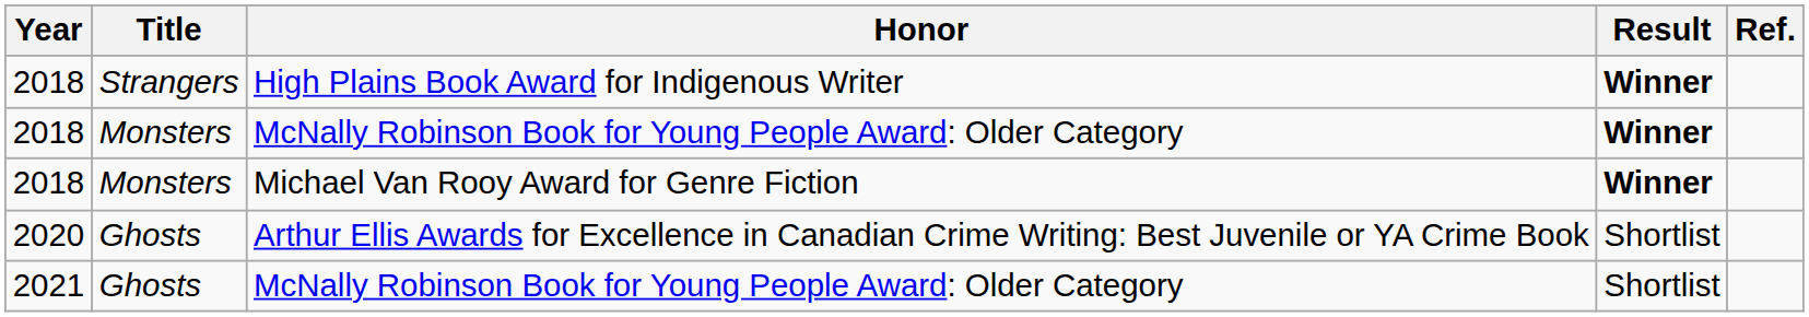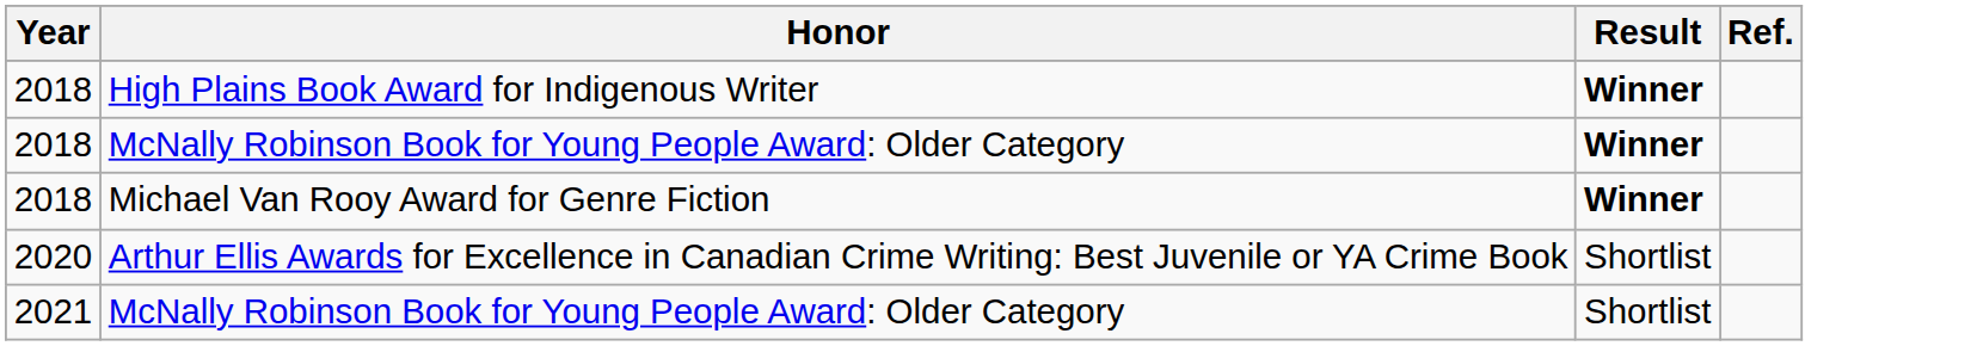- column: Title | Strangers | Monsters | Monsters | Ghosts | Ghosts
